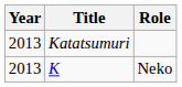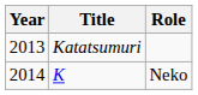K | Year: 2013 -> 2014
